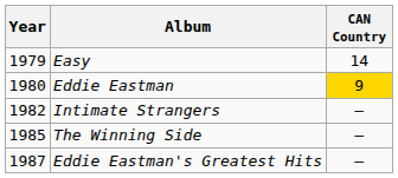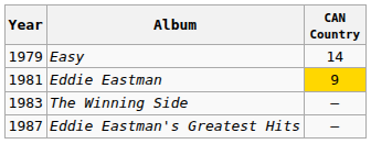Eddie Eastman | Year: 1980 -> 1981
- row: 1982 | Intimate Strangers | —
The Winning Side | Year: 1985 -> 1983
